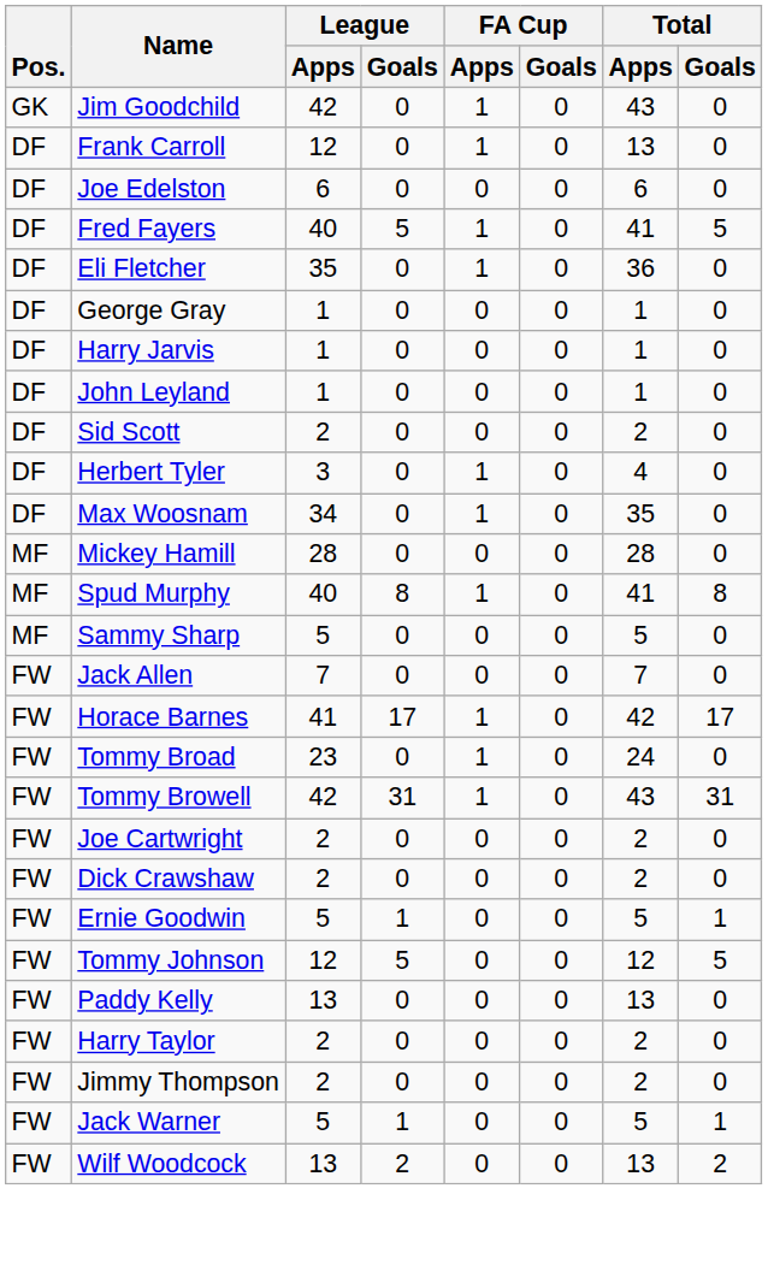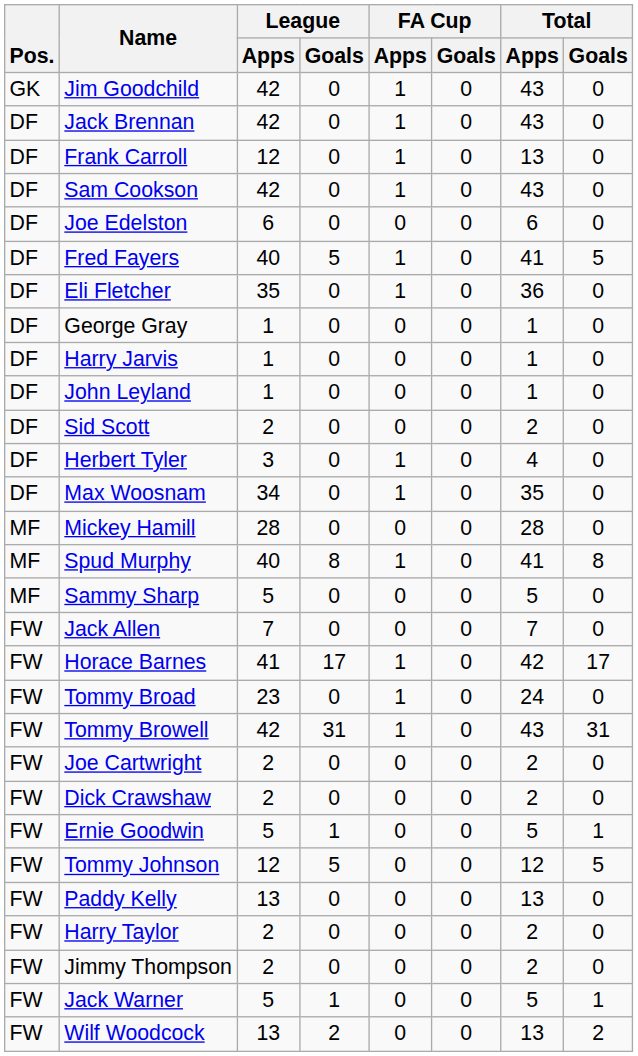+ row: DF | Jack Brennan | 42 | 0 | 1 | 0 | 43 | 0
+ row: DF | Sam Cookson | 42 | 0 | 1 | 0 | 43 | 0
